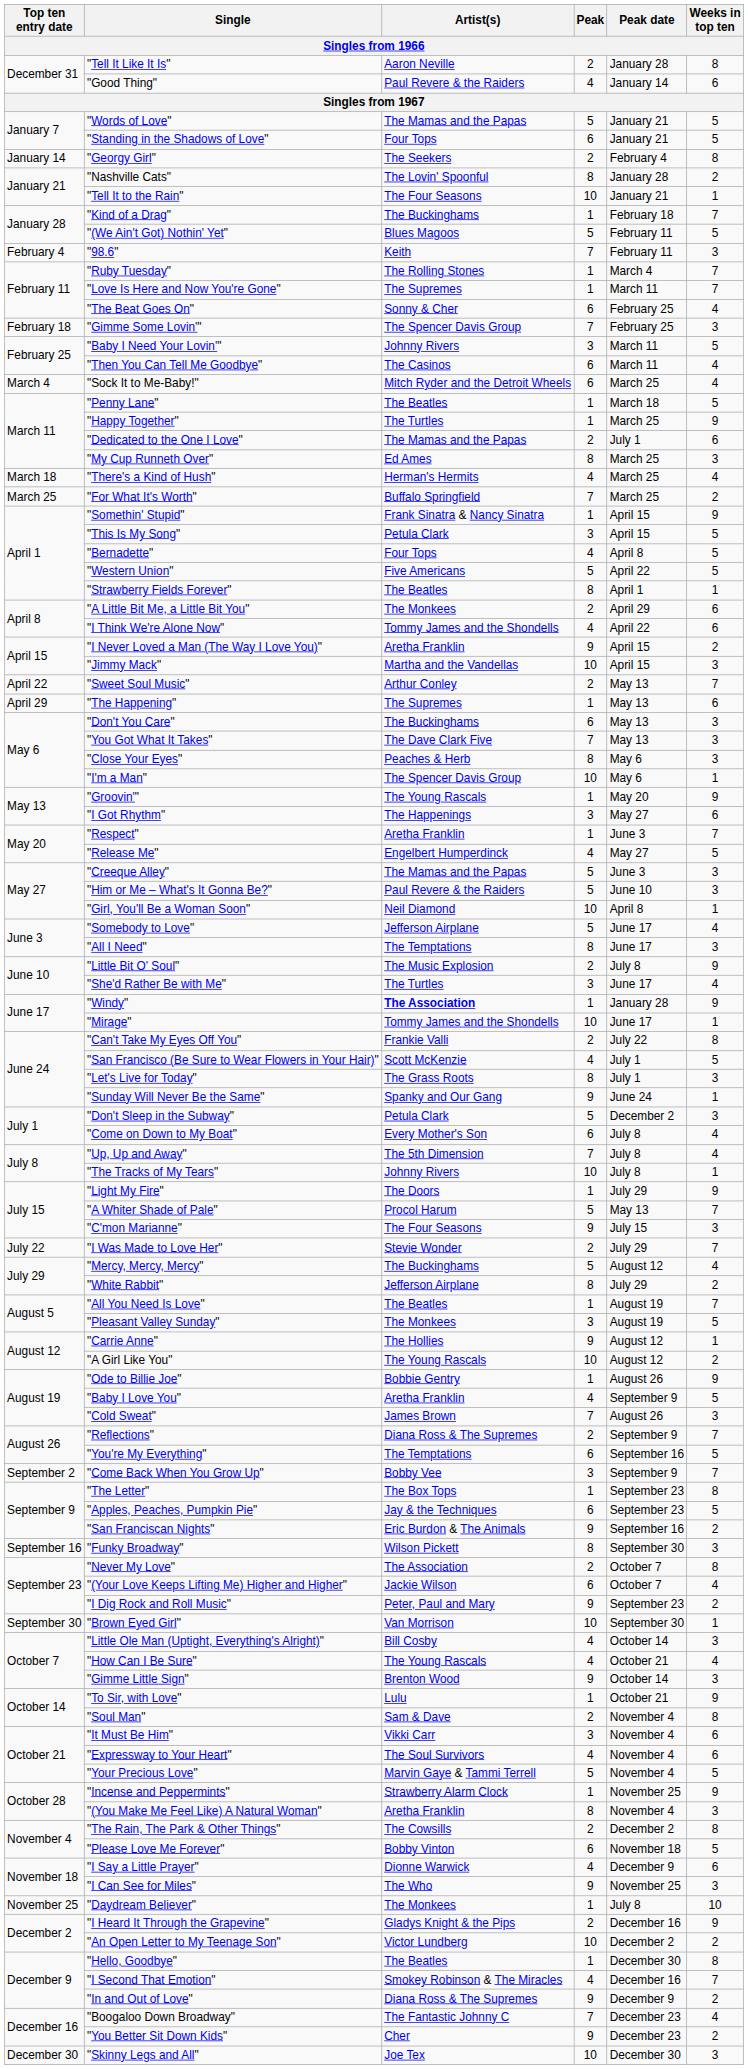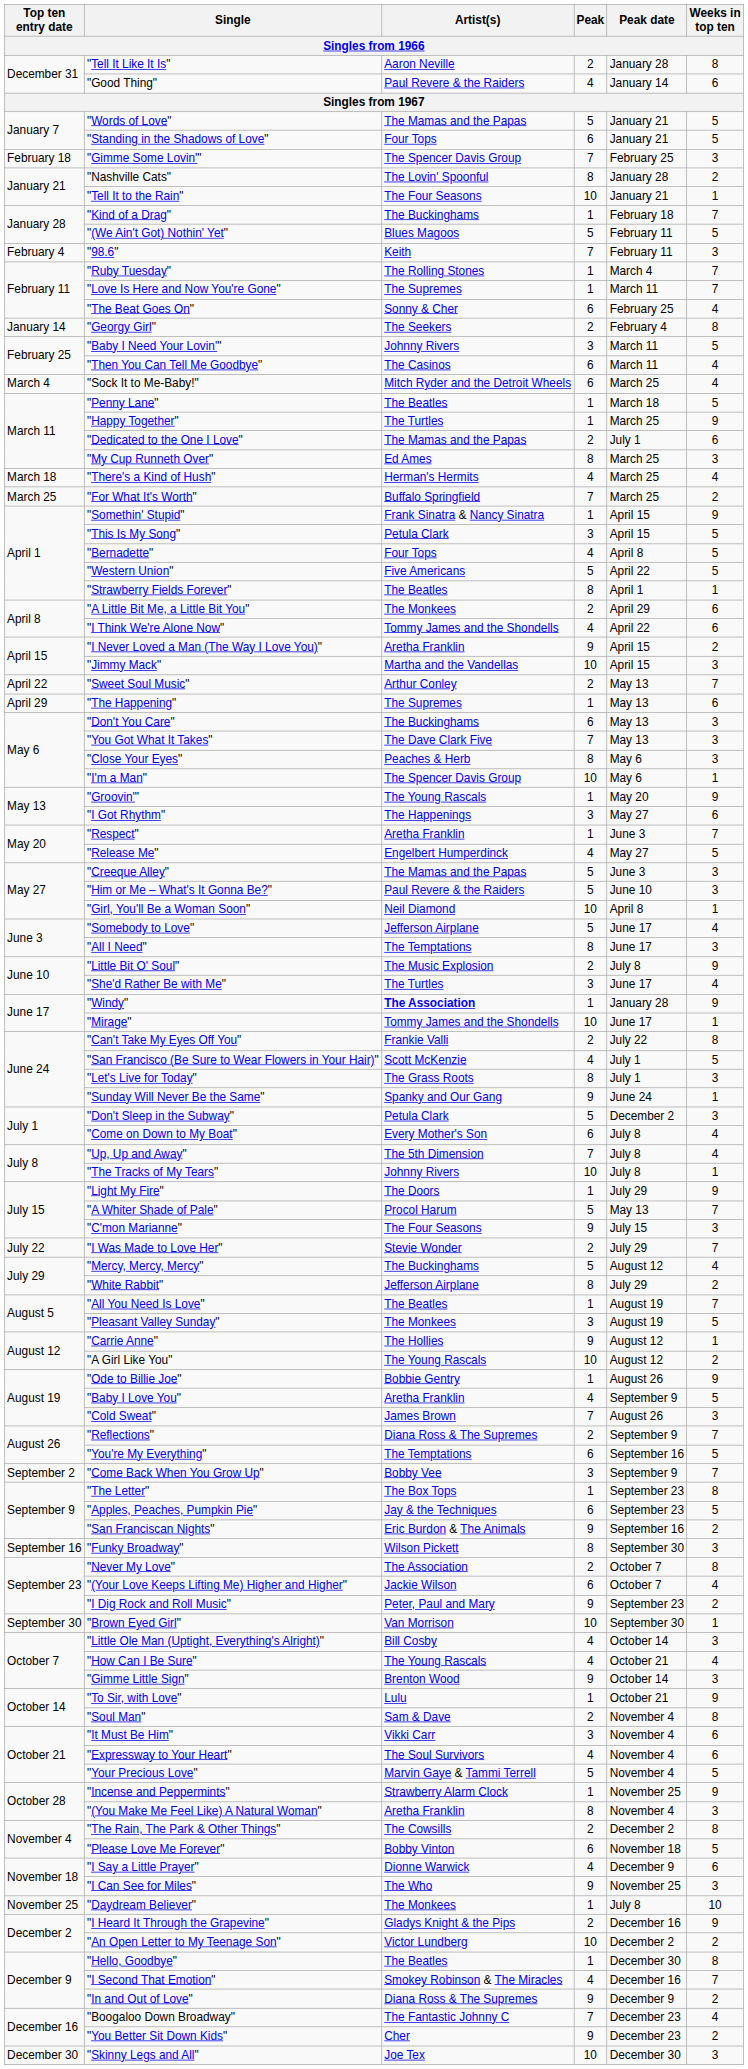rows swapped: "Georgy Girl" <-> "Gimme Some Lovin'"
